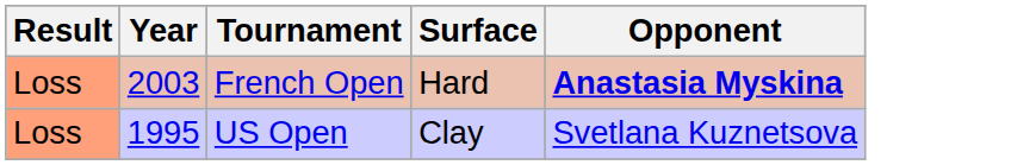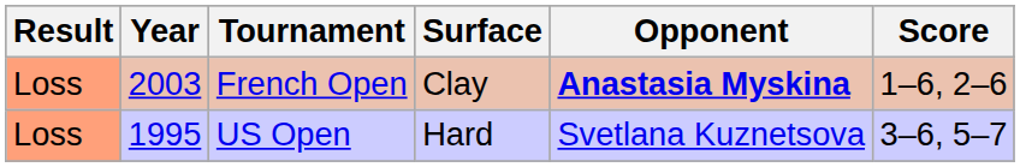+ column: Score | 1–6, 2–6 | 3–6, 5–7
French Open | Surface: Hard -> Clay
US Open | Surface: Clay -> Hard
